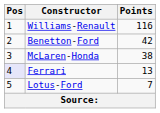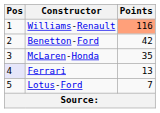Williams-Renault | Points: no background -> lightsalmon background
McLaren-Honda | Points: 38 -> 35
